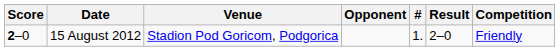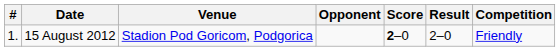columns swapped: # <-> Score
